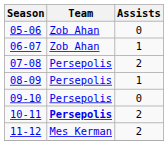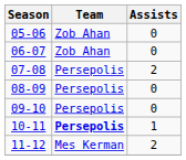06-07 | Assists: 1 -> 0
08-09 | Assists: 1 -> 0
10-11 | Assists: 2 -> 1
